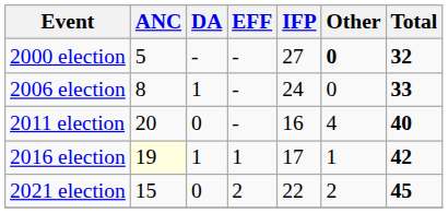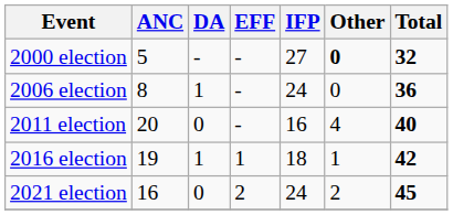2006 election | Total: 33 -> 36
2016 election | ANC: lightyellow background -> no background
2016 election | IFP: 17 -> 18
2021 election | ANC: 15 -> 16
2021 election | IFP: 22 -> 24
